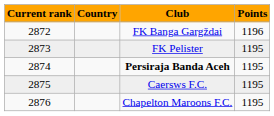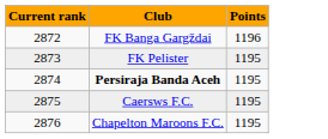- column: Country
